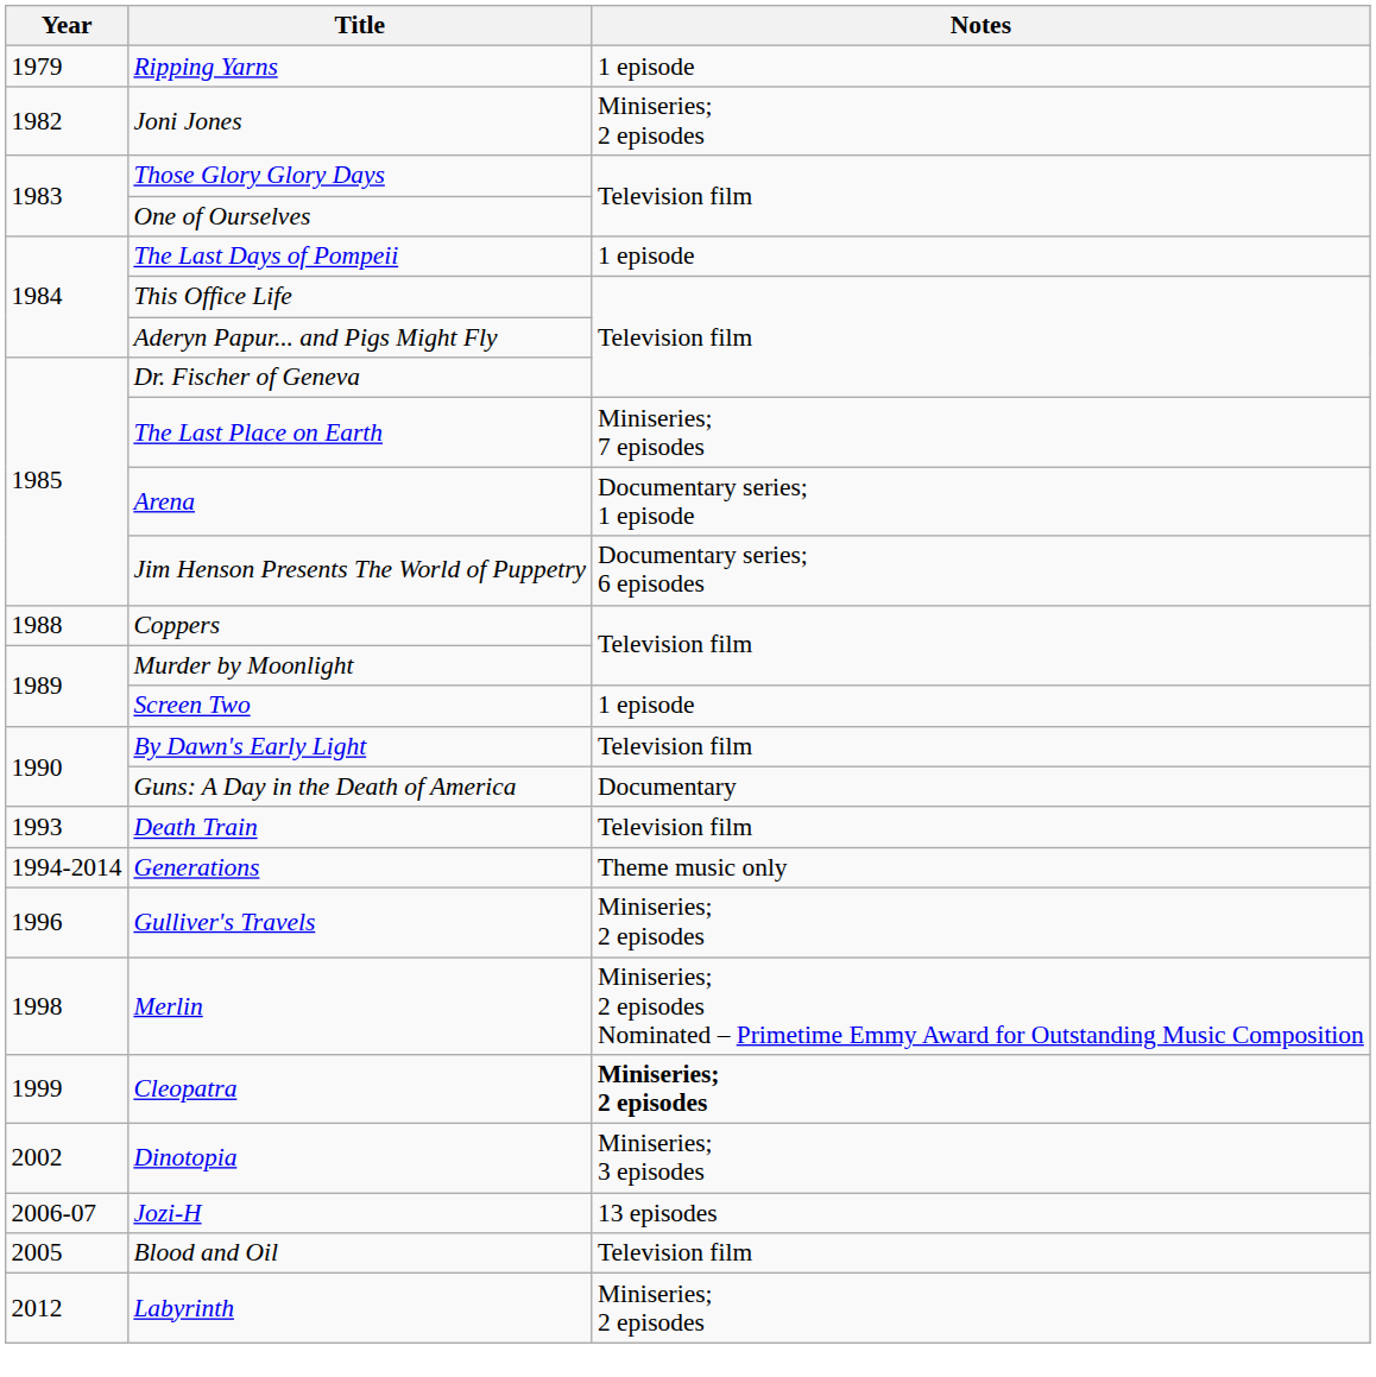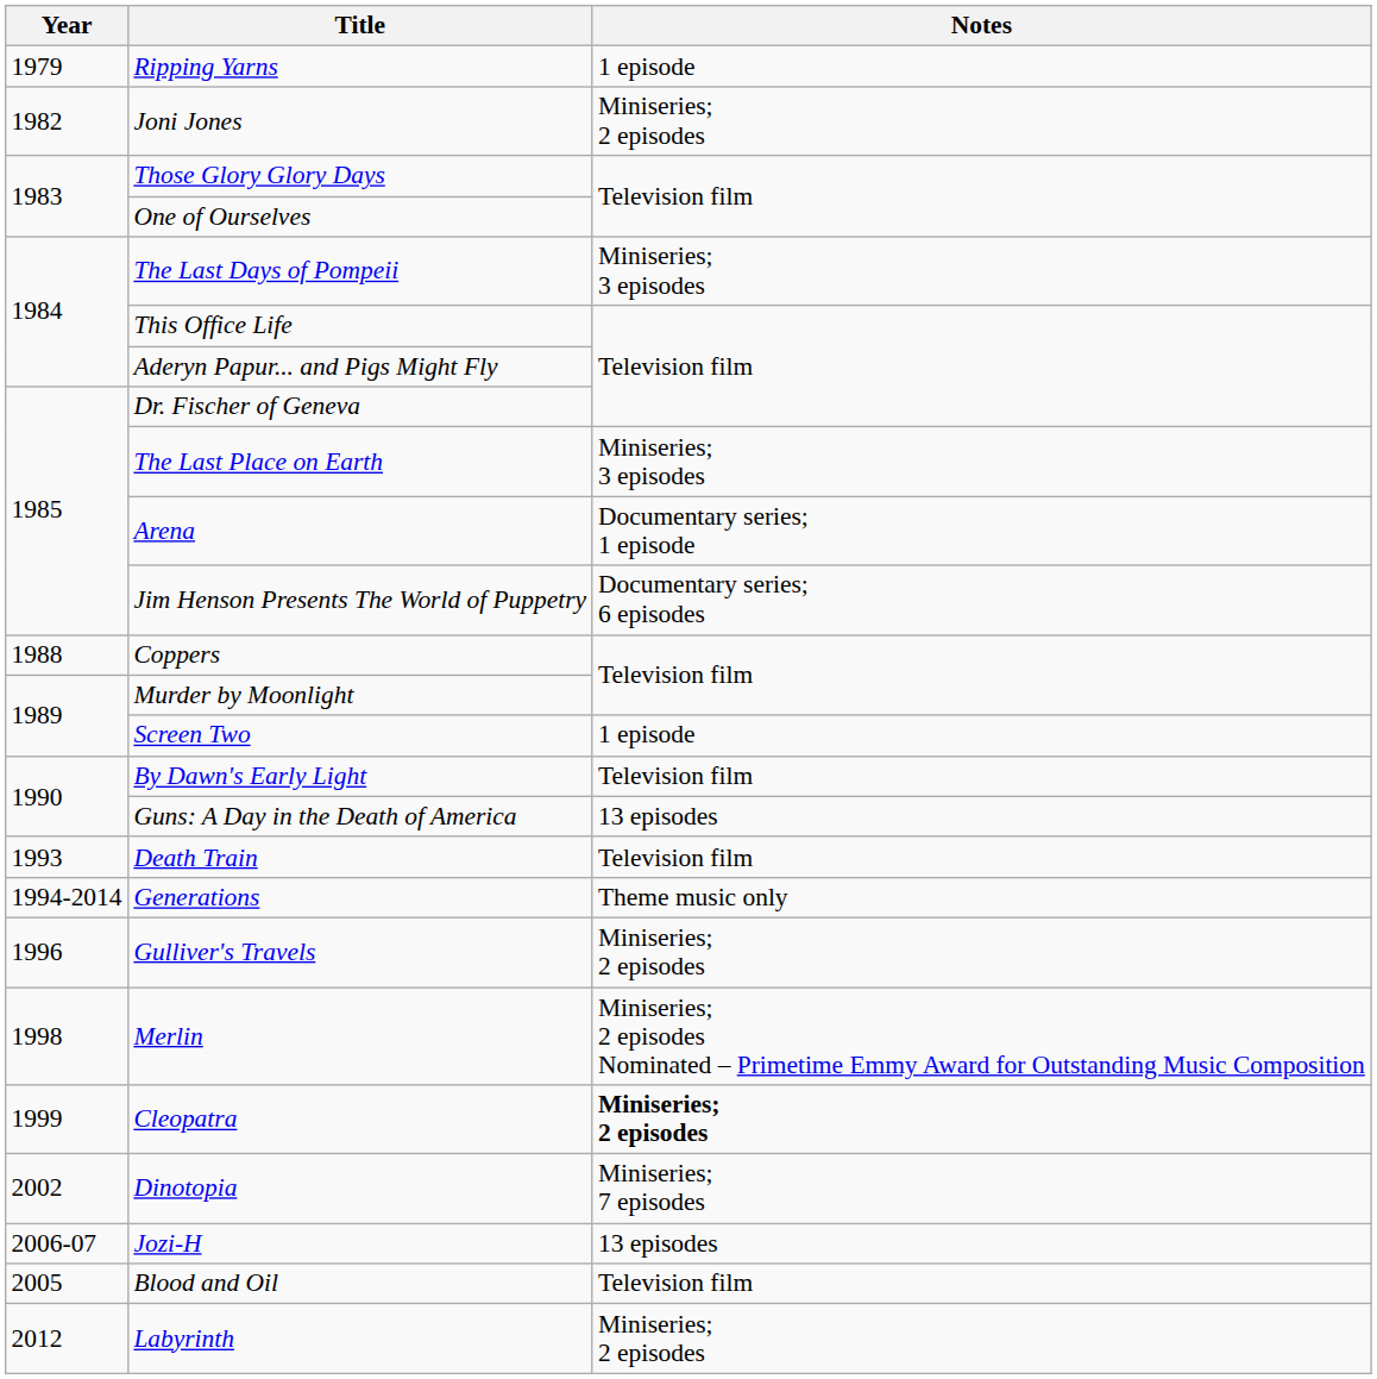The Last Days of Pompeii | Notes: 1 episode -> Miniseries; 3 episodes
The Last Place on Earth | Notes: Miniseries; 7 episodes -> Miniseries; 3 episodes
Guns: A Day in the Death of America | Notes: Documentary -> 13 episodes
Dinotopia | Notes: Miniseries; 3 episodes -> Miniseries; 7 episodes
